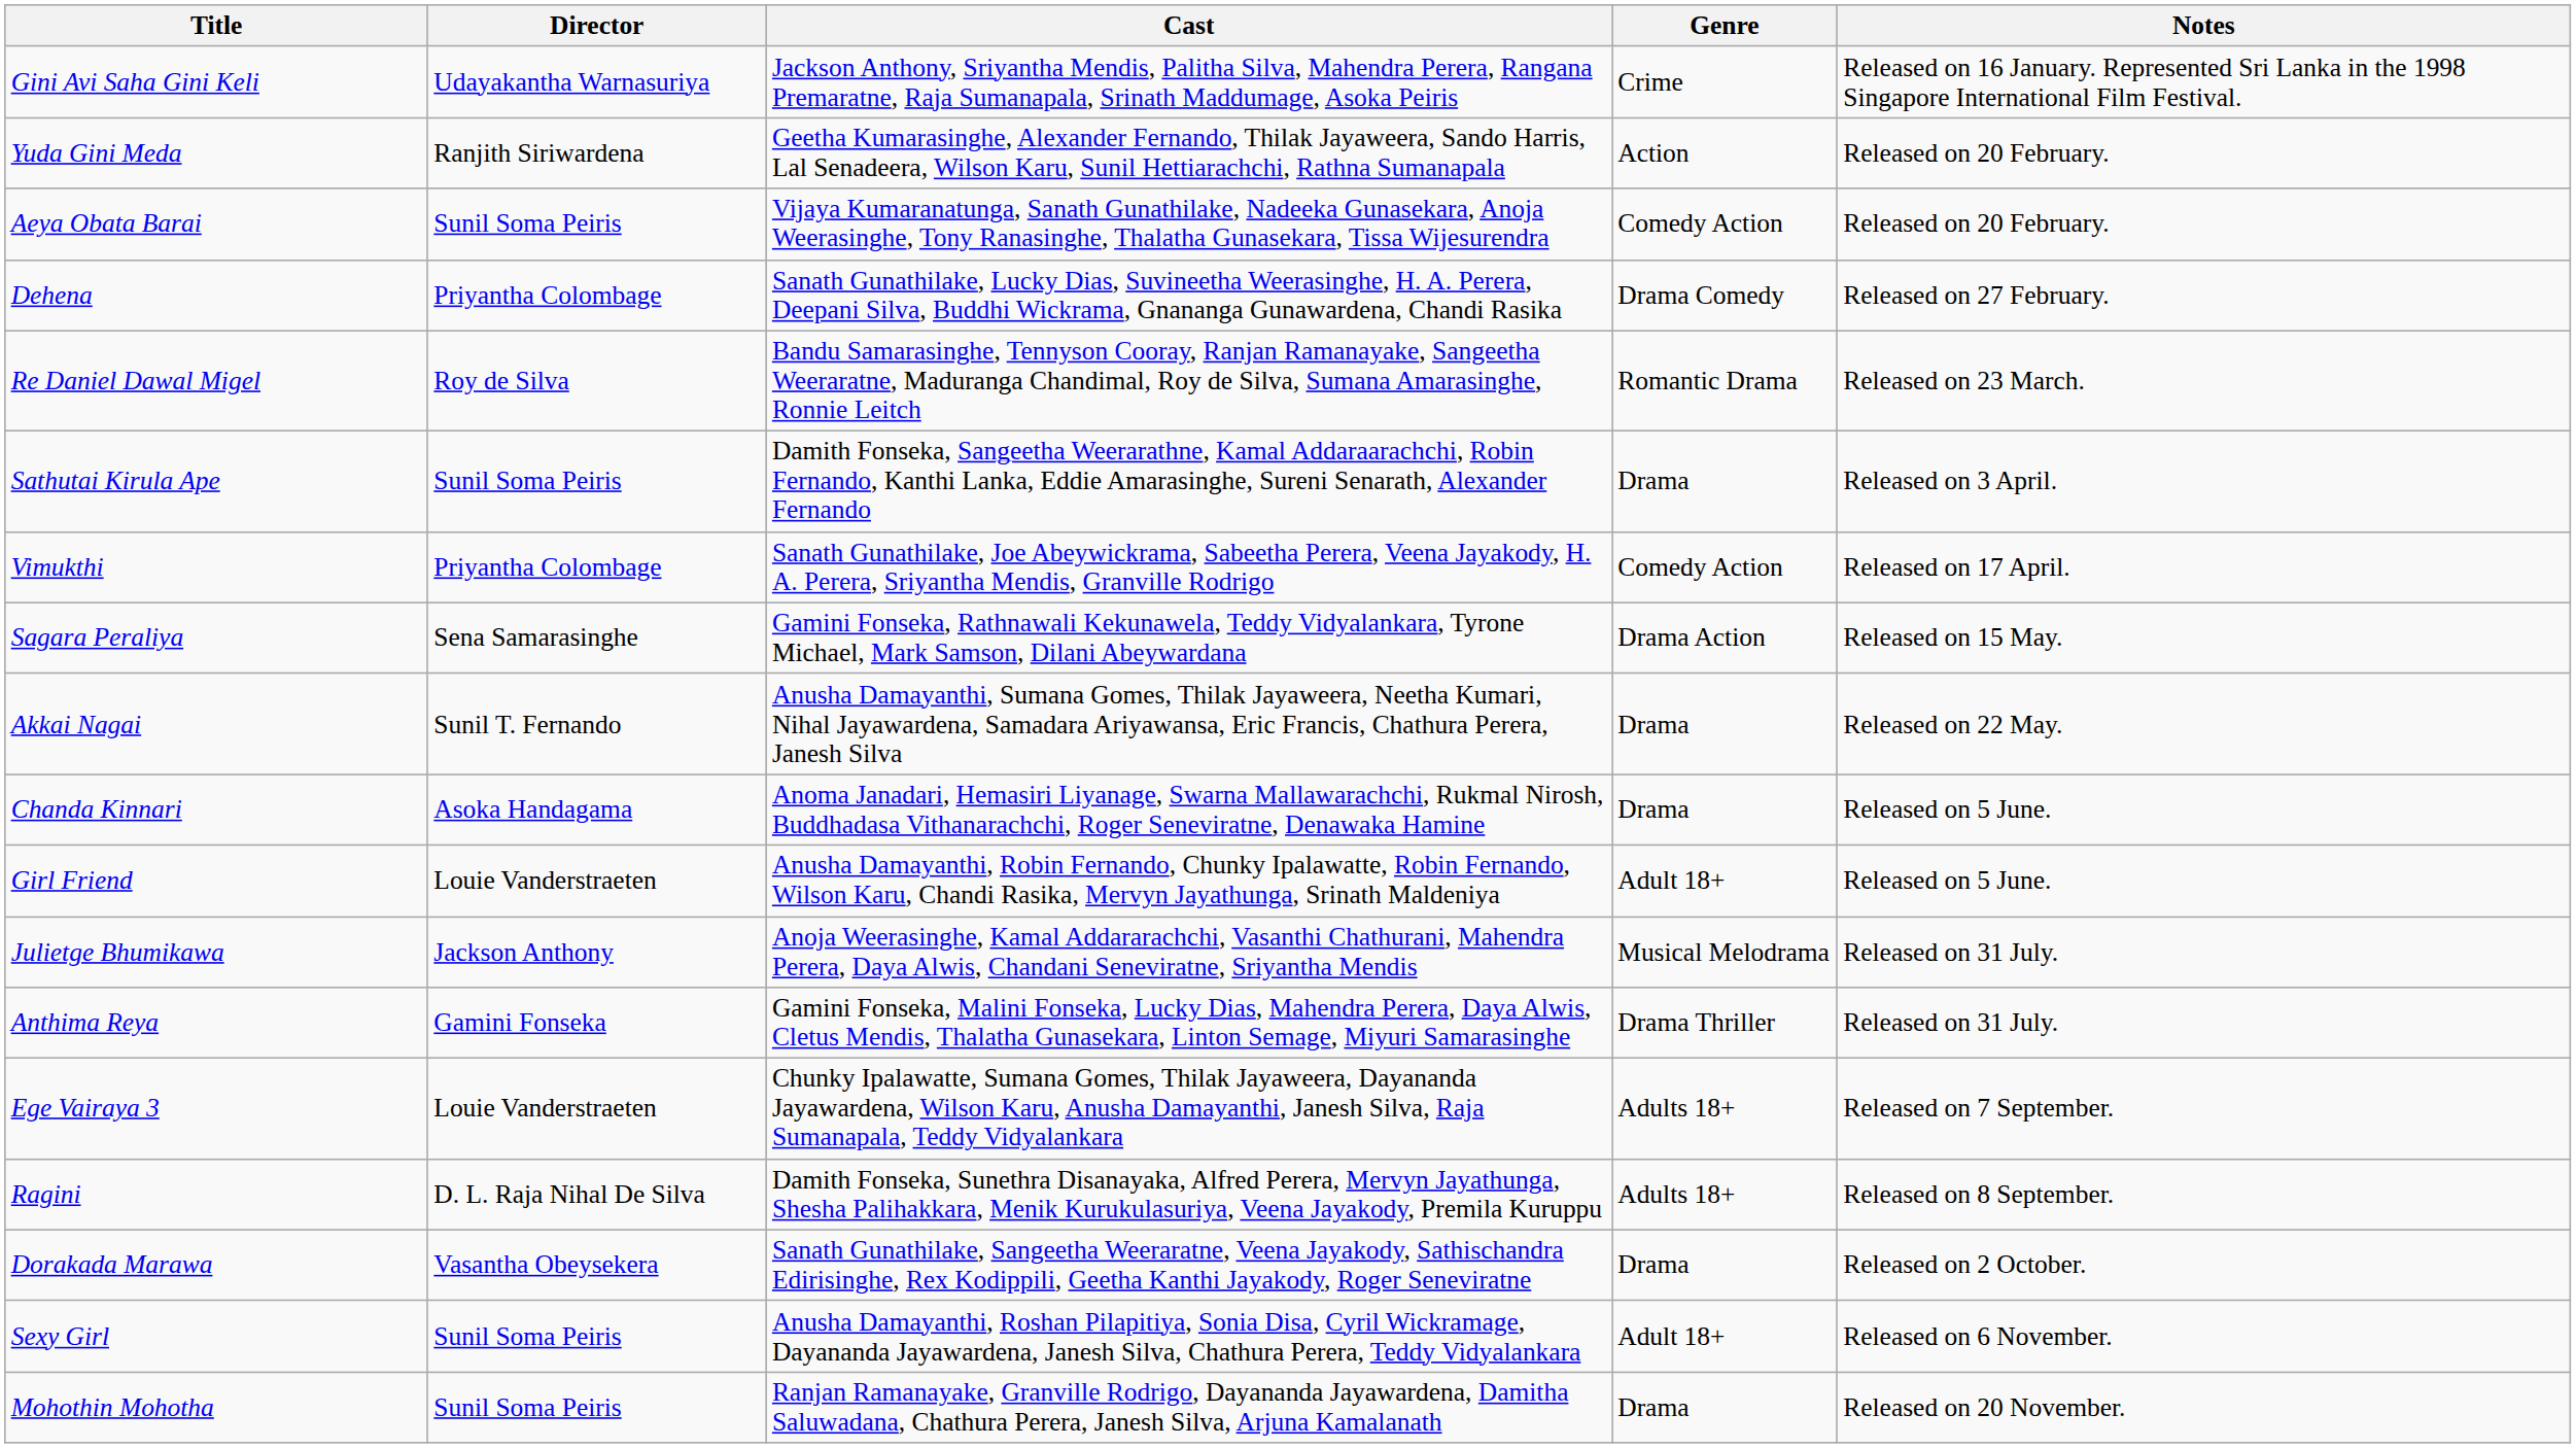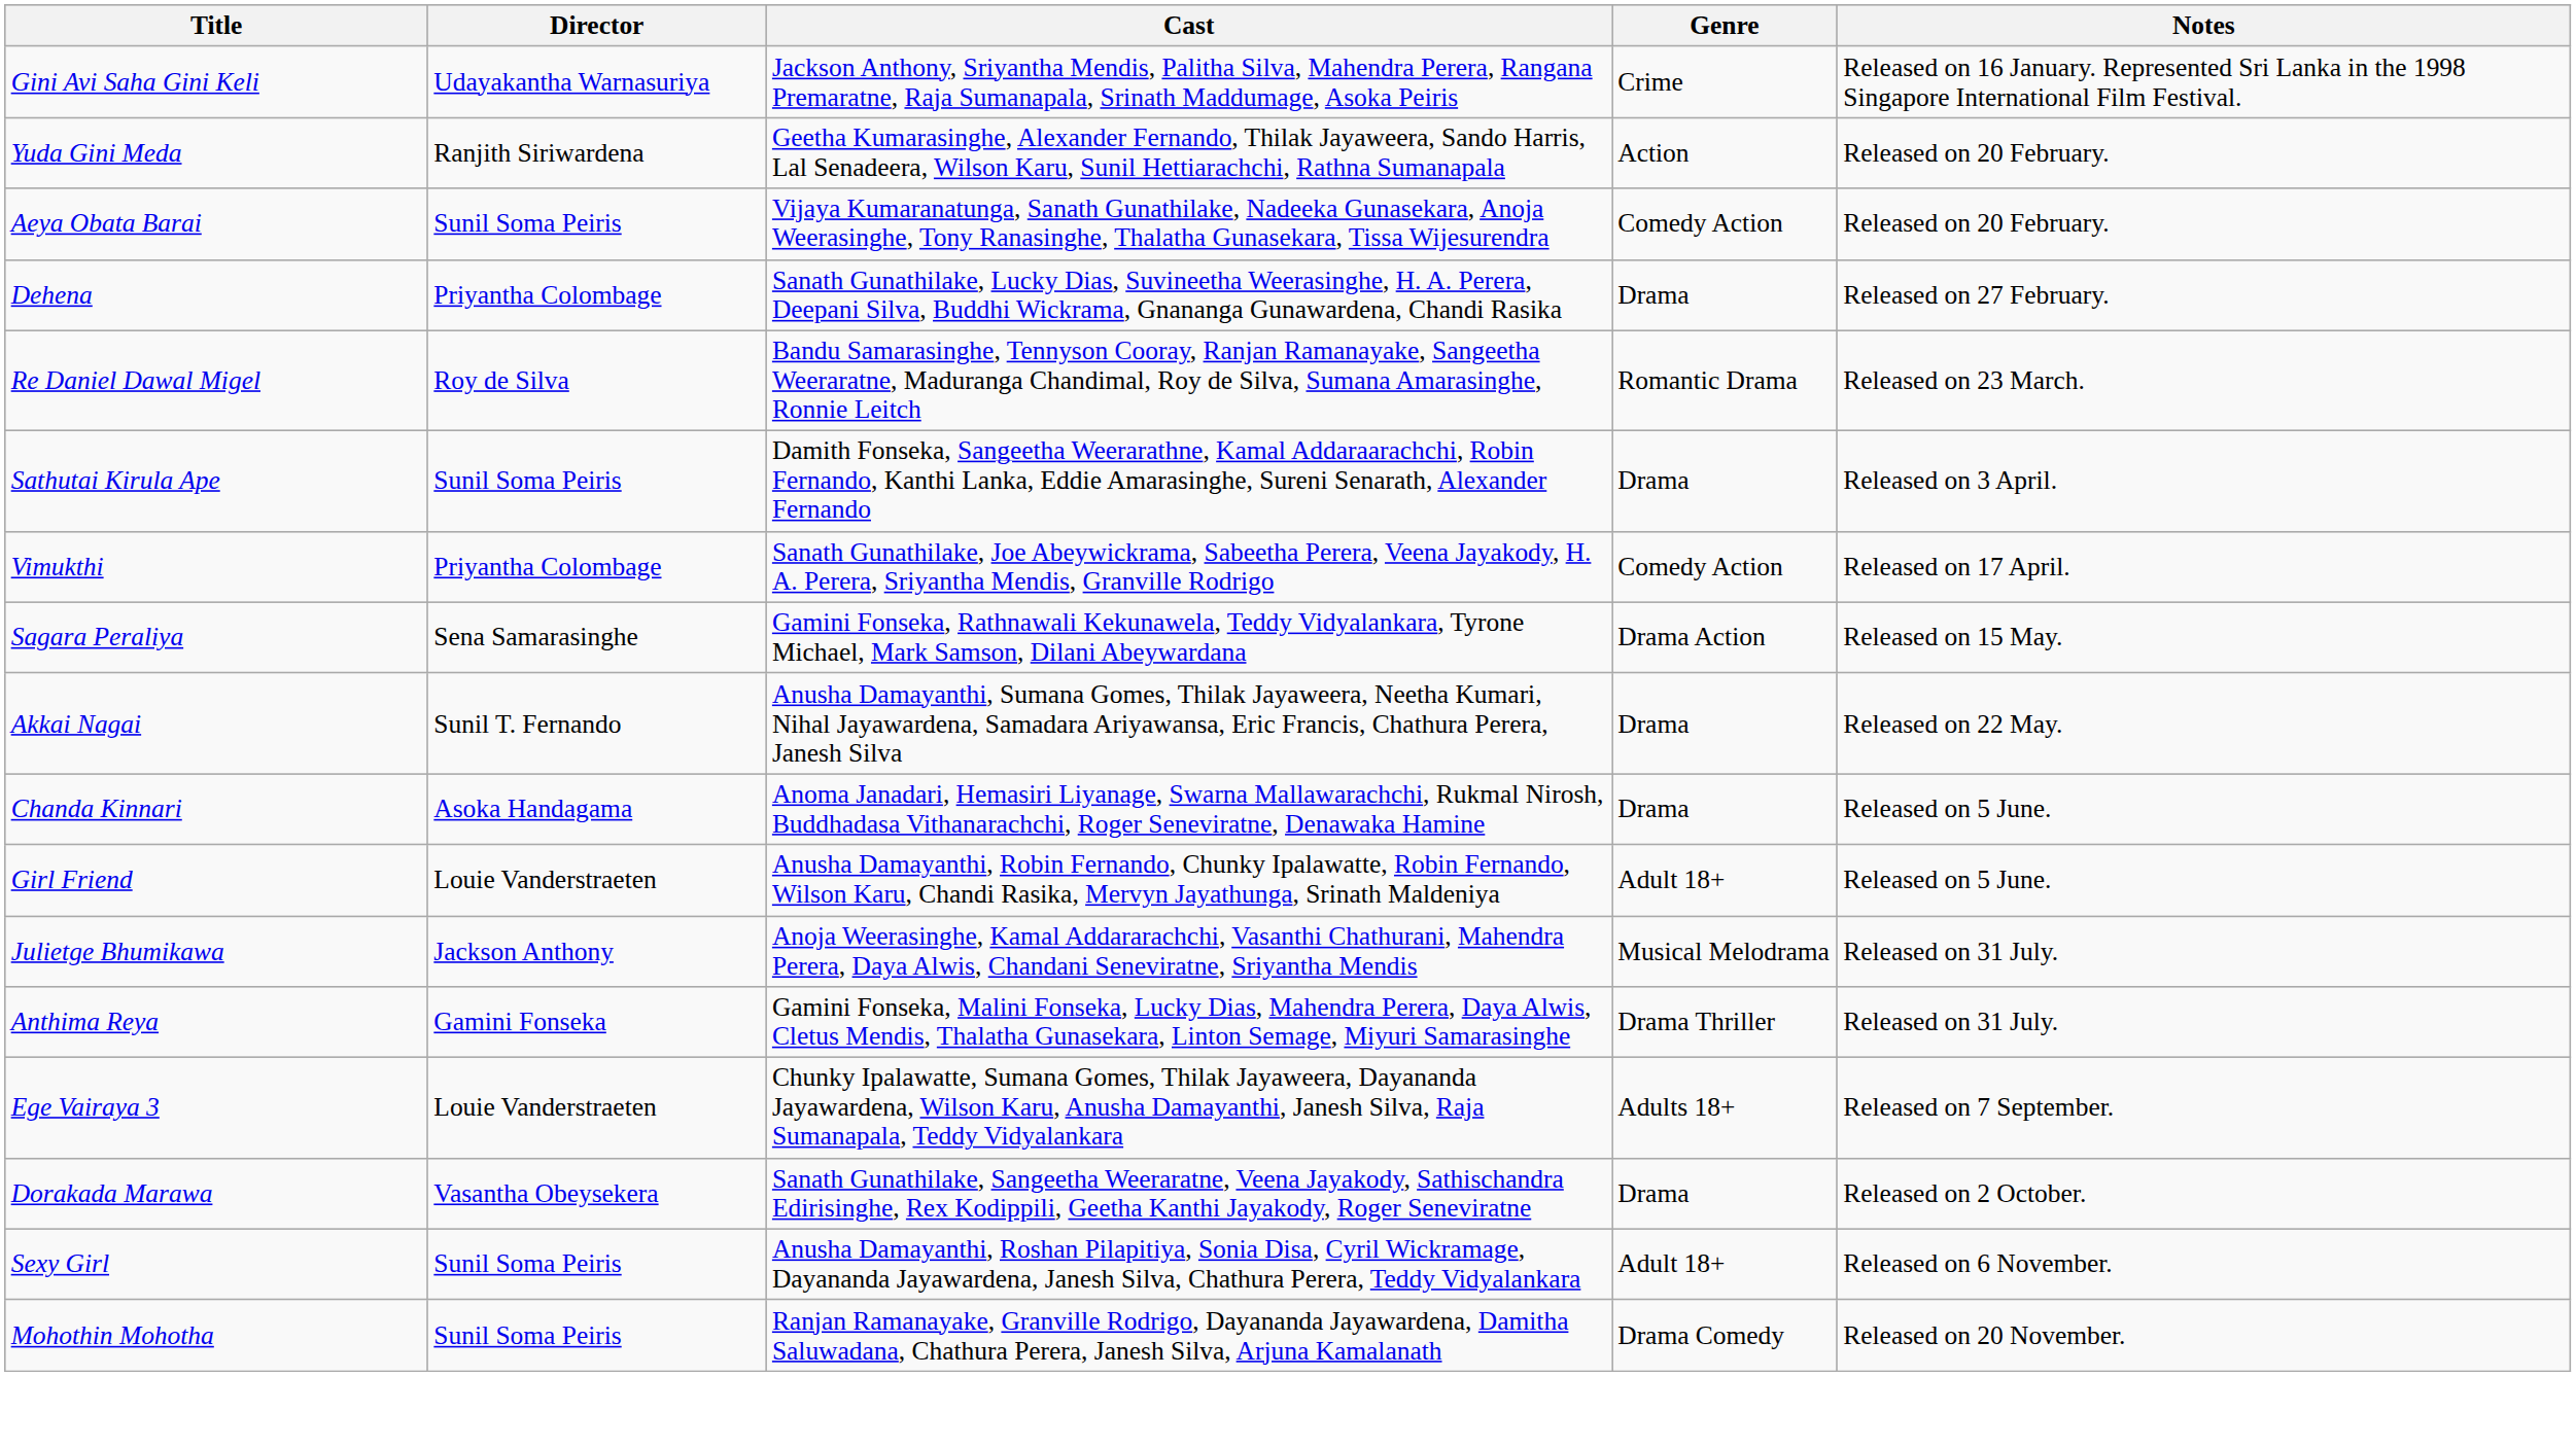Dehena | Genre: Drama Comedy -> Drama
- row: Ragini | D. L. Raja Nihal De Silva | Damith Fonseka, Sunethra Disanayaka, Alfred Perera, Mervyn Jayathunga, Shesha Palihakkara, Menik Kurukulasuriya, Veena Jayakody, Premila Kuruppu | Adults 18+ | Released on 8 September.
Mohothin Mohotha | Genre: Drama -> Drama Comedy
